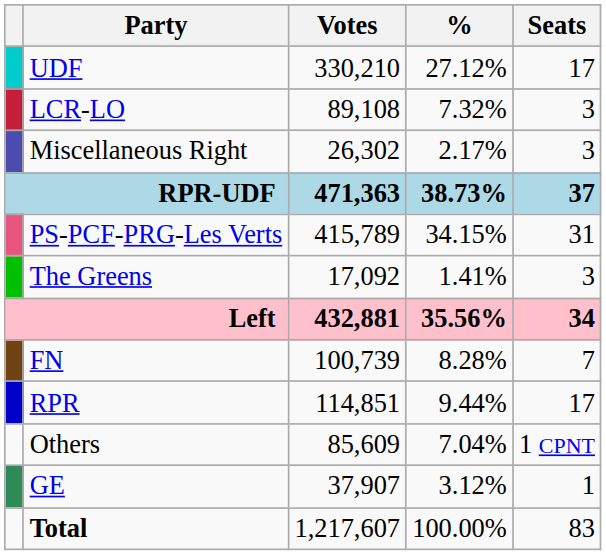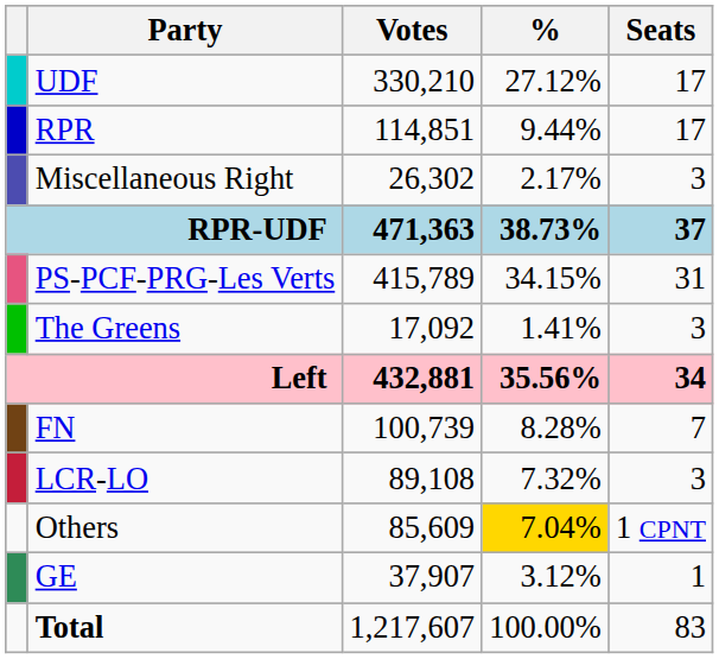rows swapped: RPR <-> LCR-LO
Others | %: no background -> gold background
